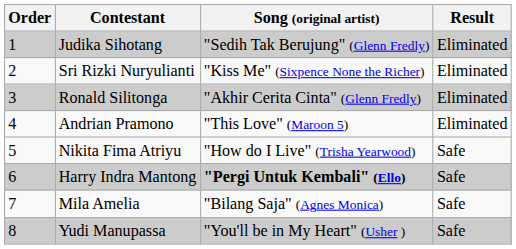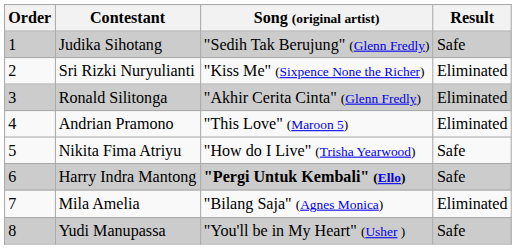Judika Sihotang | Result: Eliminated -> Safe
Mila Amelia | Result: Safe -> Eliminated
